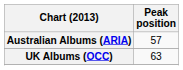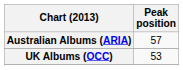UK Albums (OCC) | Peak position: 63 -> 53
